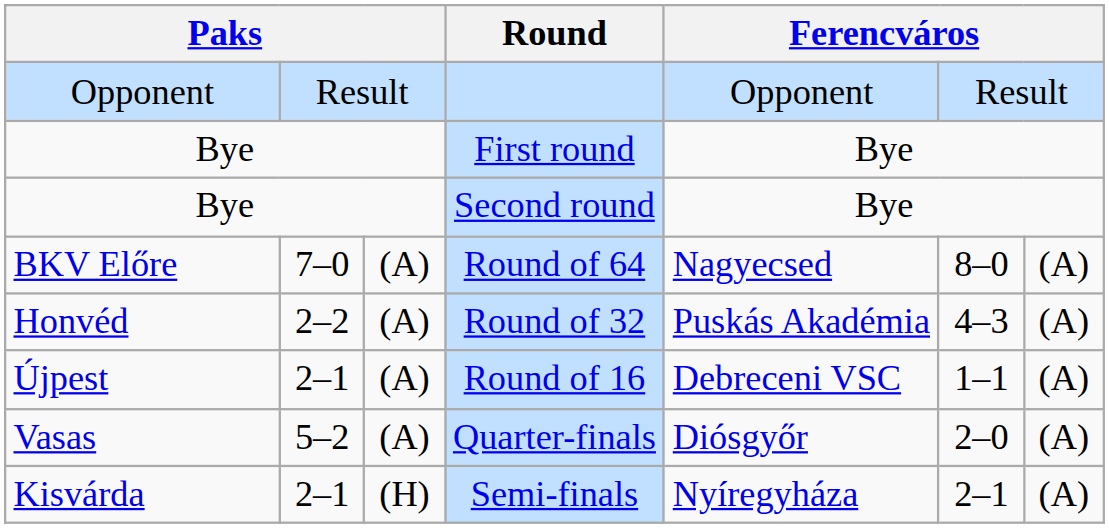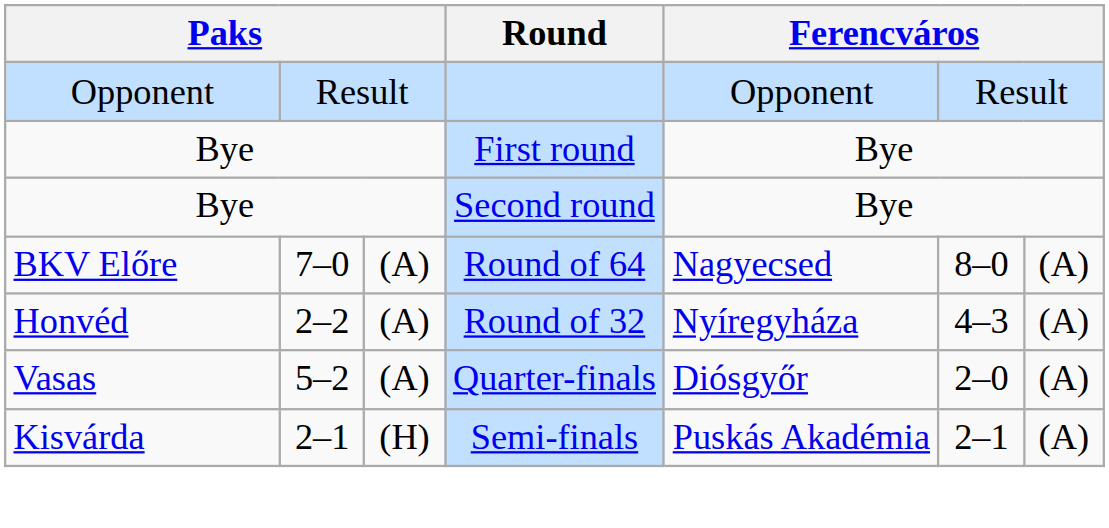Round of 32 | column 5: Puskás Akadémia -> Nyíregyháza
- row: Újpest | 2–1 | (A) | Round of 16 | Debreceni VSC | 1–1 | (A)
Semi-finals | column 5: Nyíregyháza -> Puskás Akadémia
